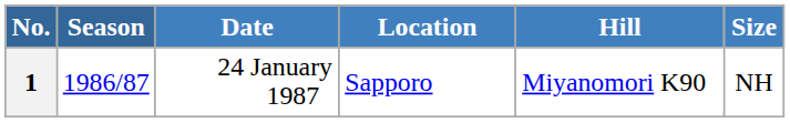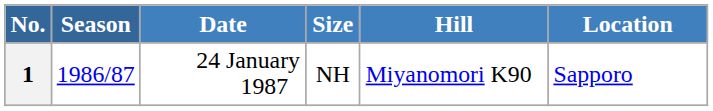columns swapped: Location <-> Size
